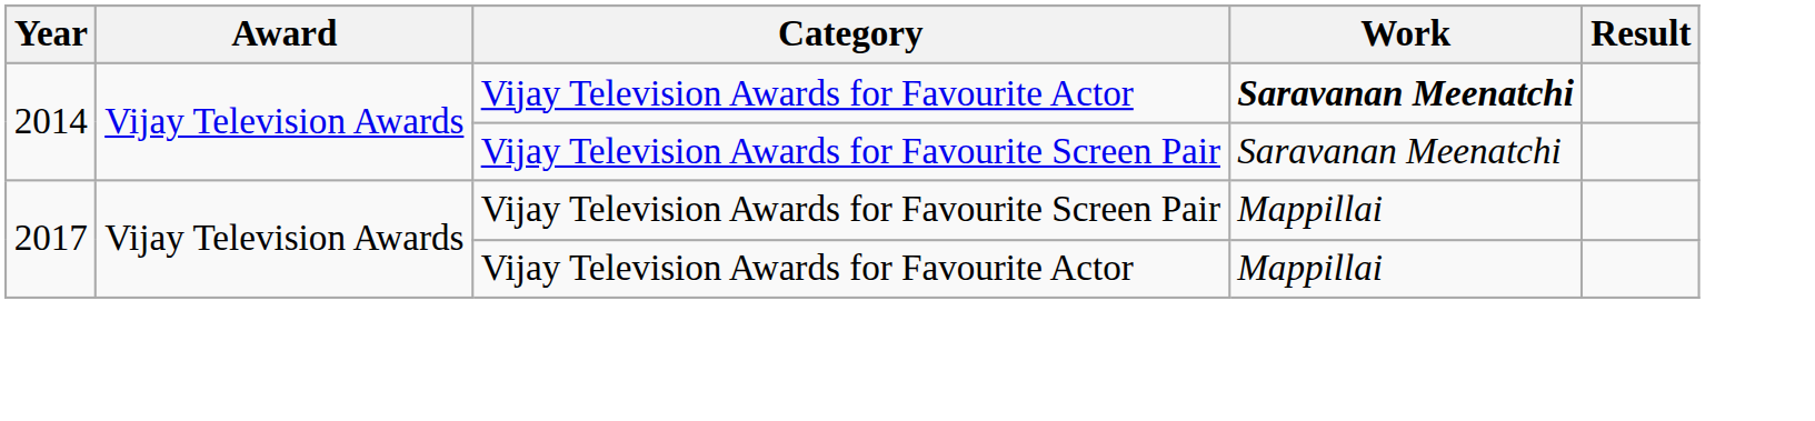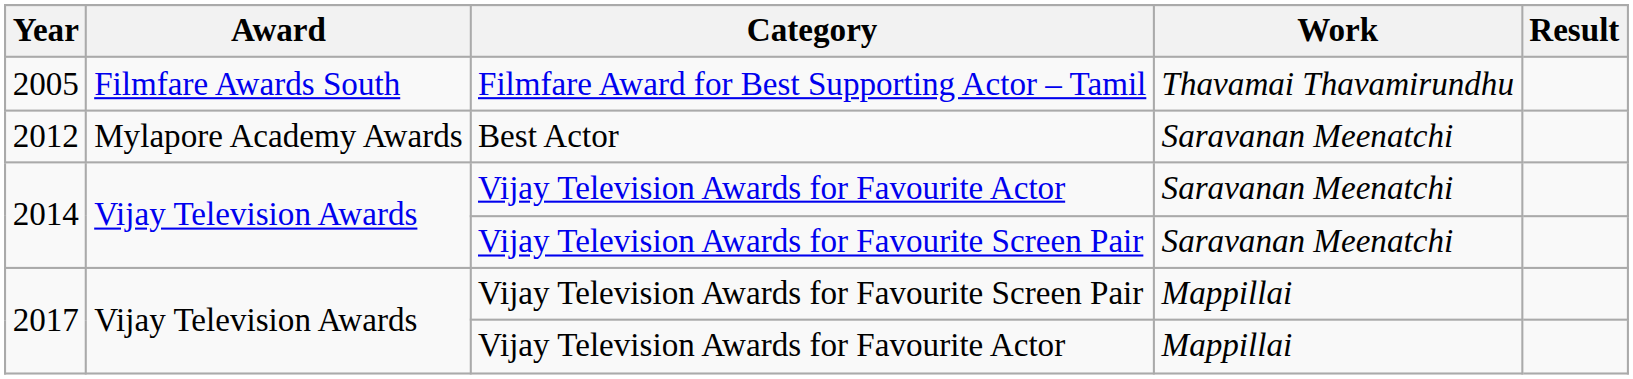+ row: 2005 | Filmfare Awards South | Filmfare Award for Best Supporting Actor – Tamil | Thavamai Thavamirundhu
+ row: 2012 | Mylapore Academy Awards | Best Actor | Saravanan Meenatchi
2014 / Vijay Television Awards for Favourite Actor | Work: bold -> normal
